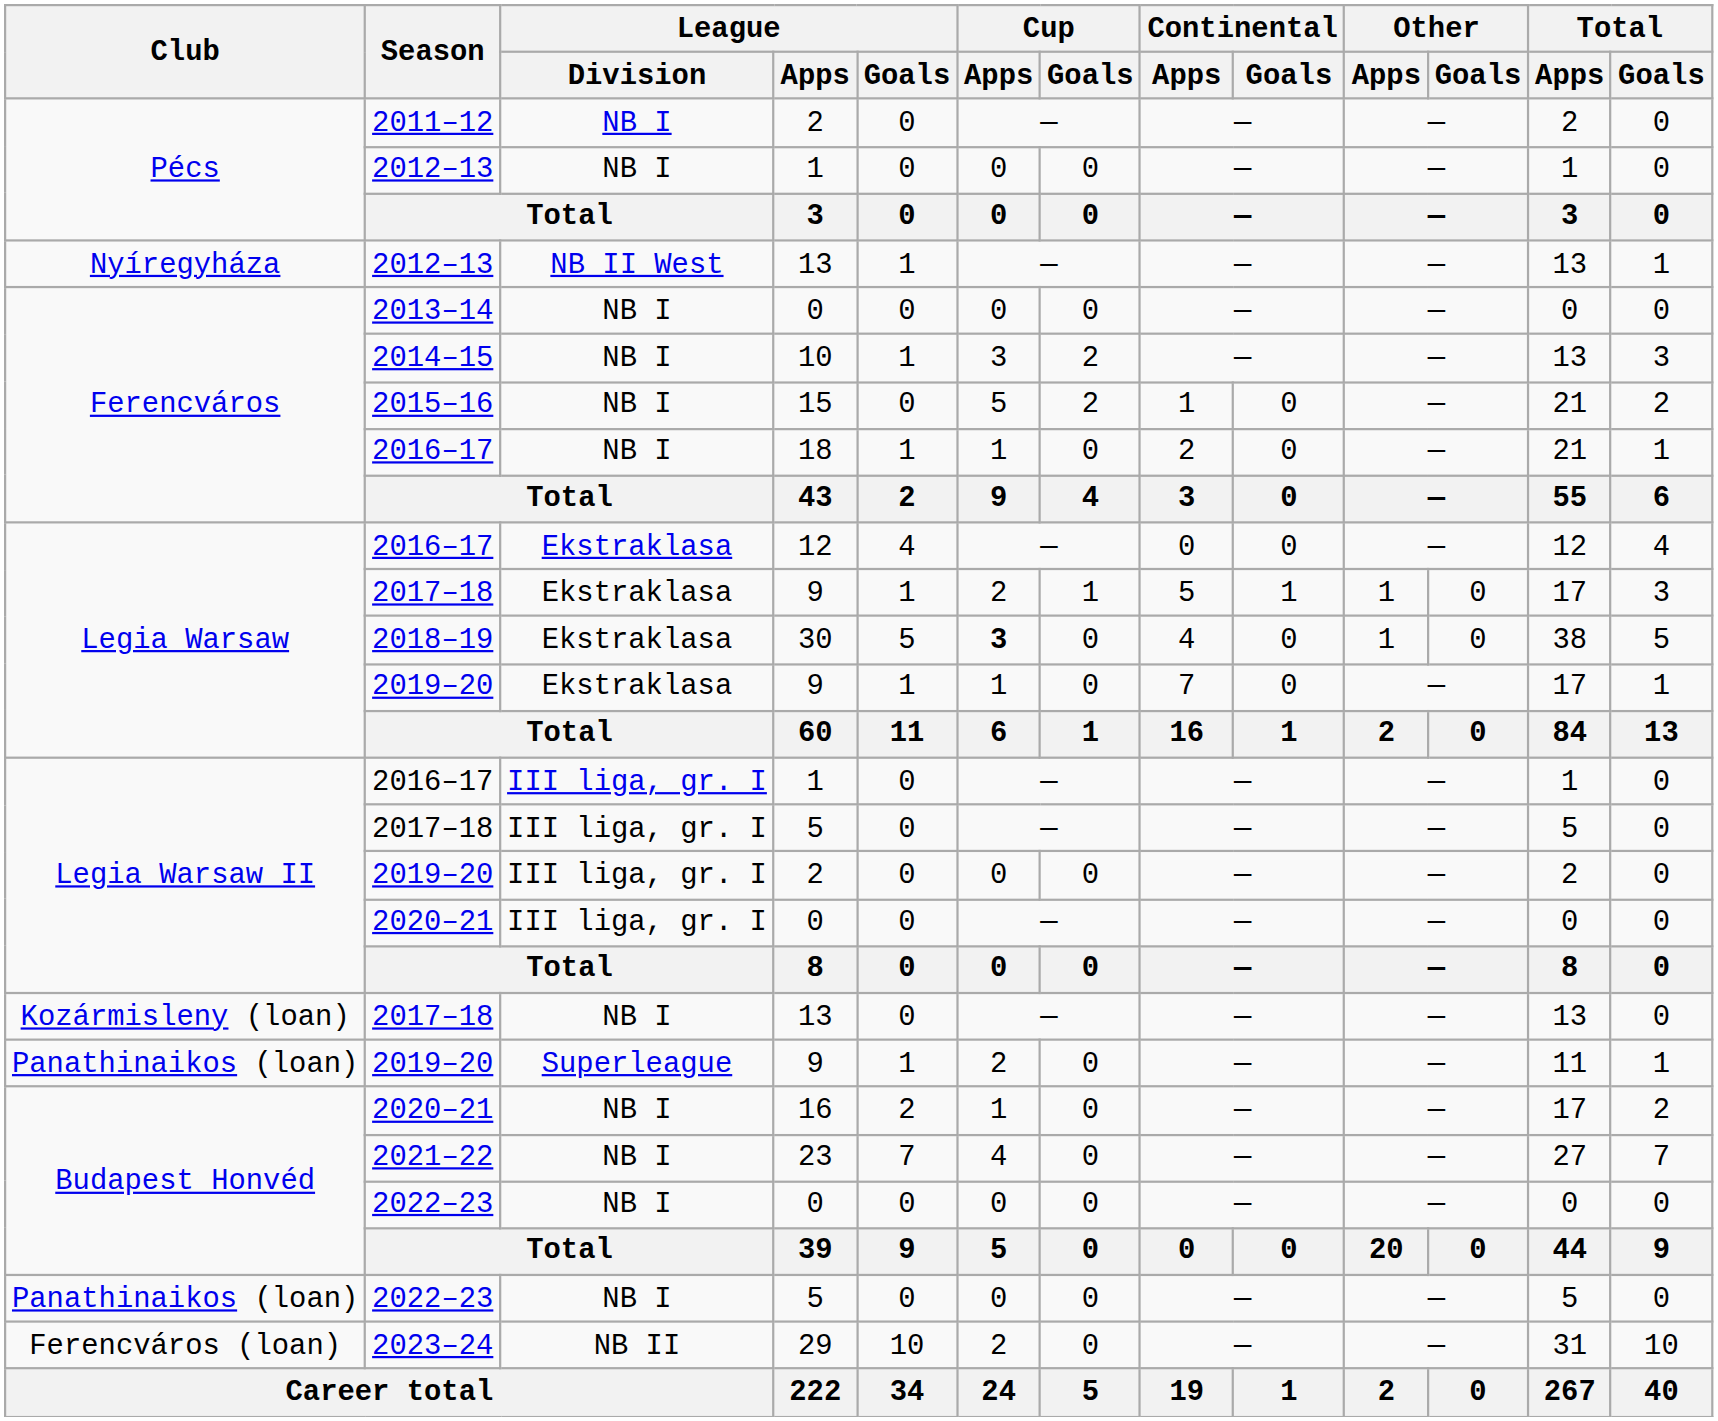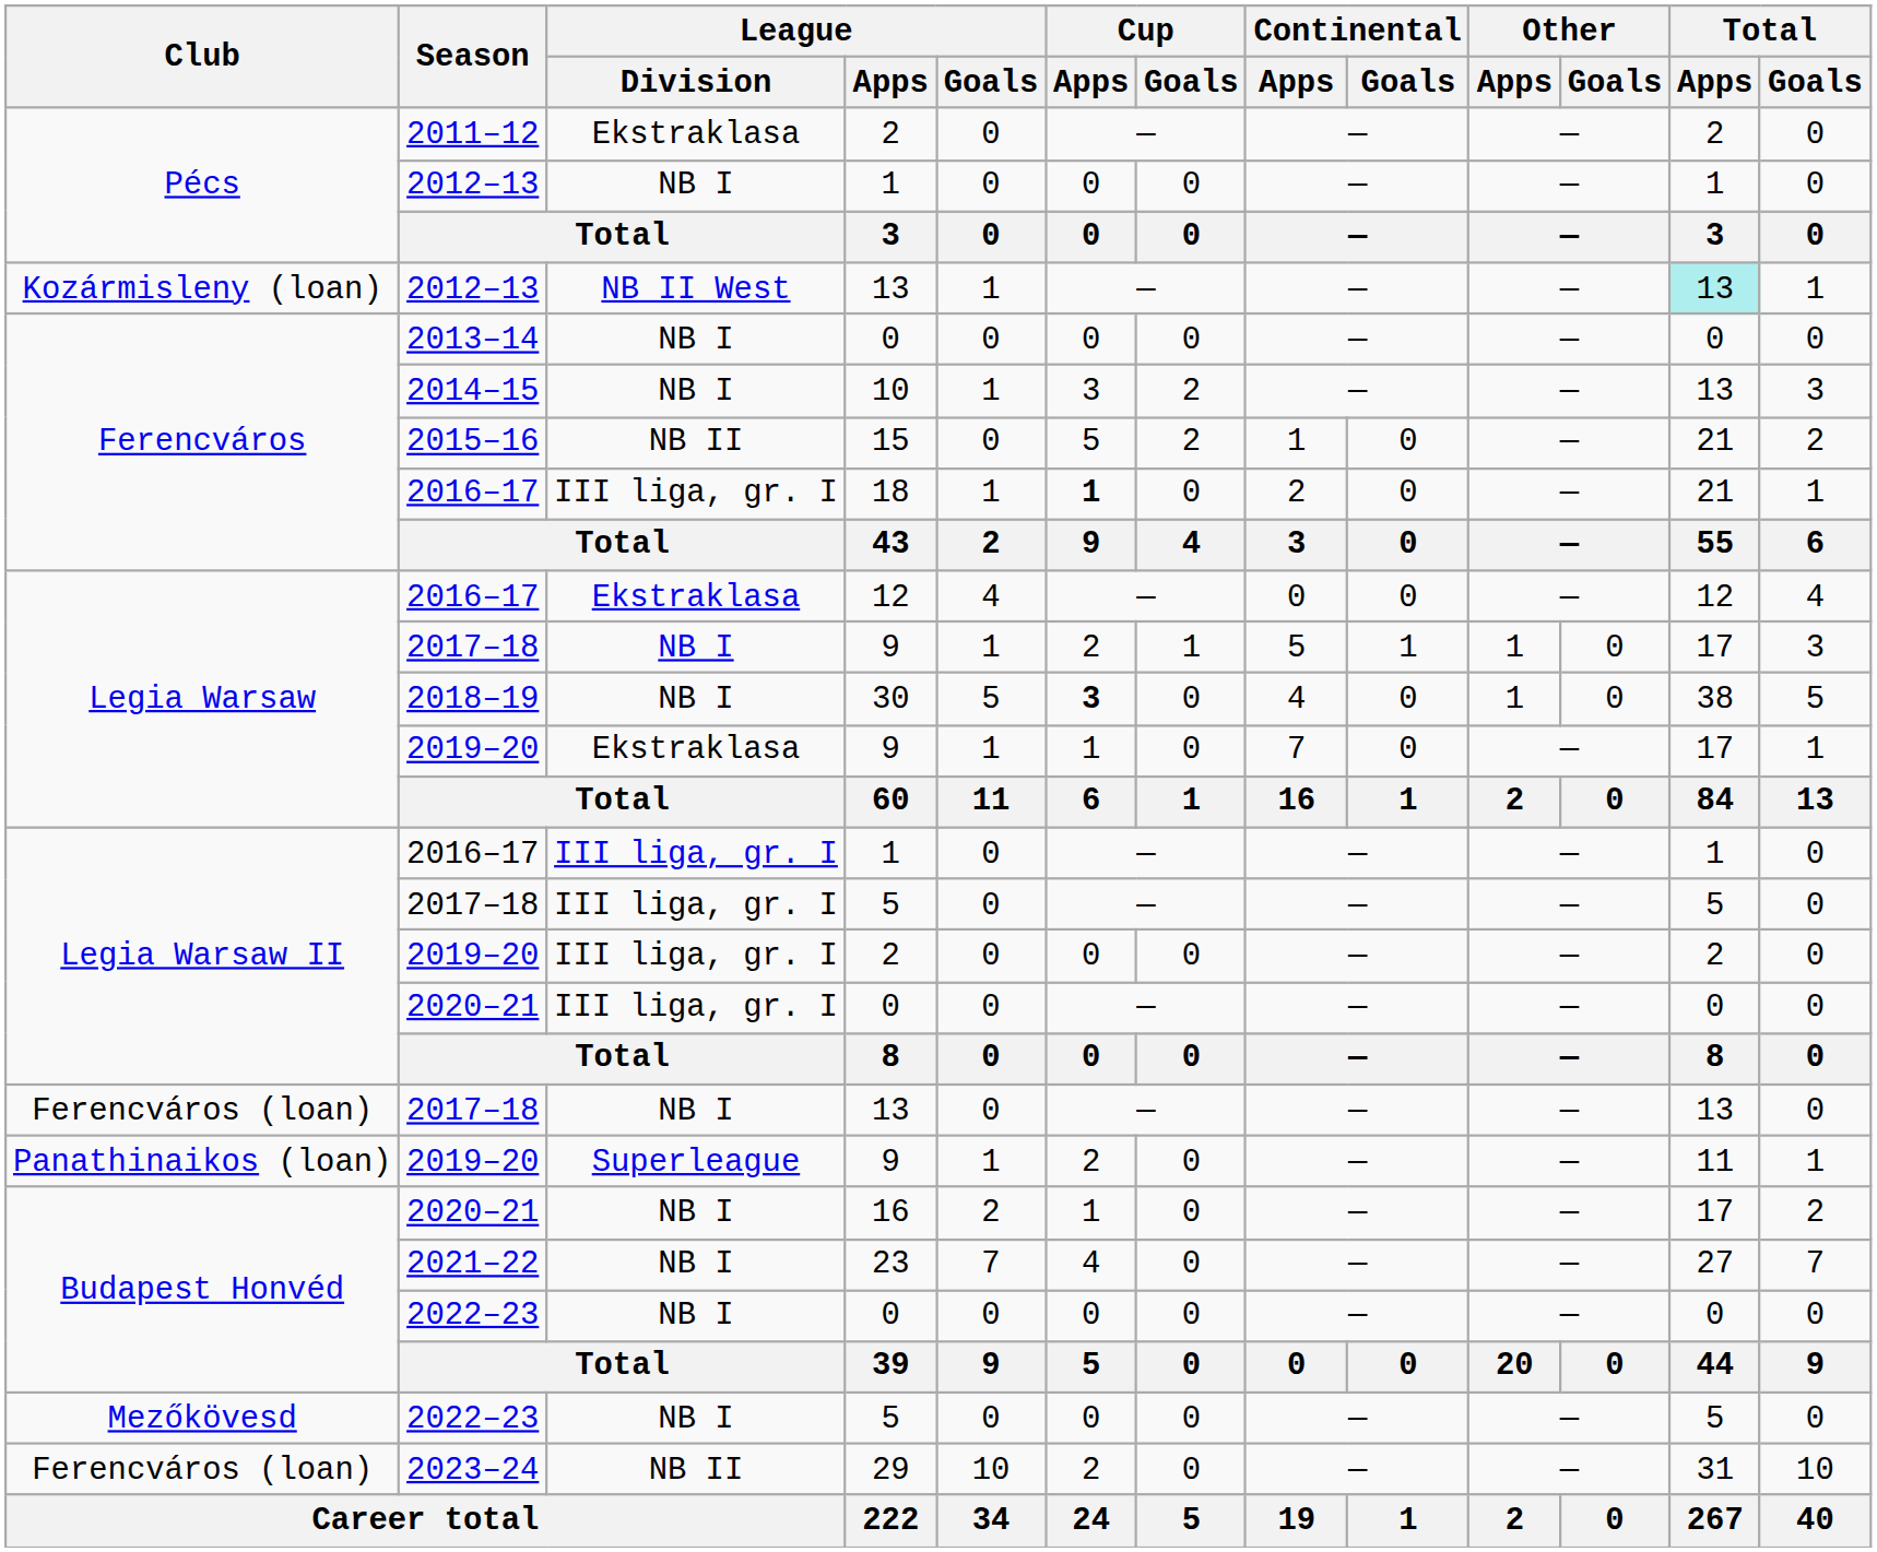2011–12 / 2 | League / Division: NB I -> Ekstraklasa
2012–13 / 13 | Club: Nyíregyháza -> Kozármisleny (loan)
2012–13 / 13 | Total / Apps: no background -> paleturquoise background
15 | League / Division: NB I -> NB II
18 | League / Division: NB I -> III liga, gr. I
18 | Cup / Apps: normal -> bold
2017–18 / 9 | League / Division: Ekstraklasa -> NB I
30 | League / Division: Ekstraklasa -> NB I
2017–18 / 13 | Club: Kozármisleny (loan) -> Ferencváros (loan)
2022–23 / 5 | Club: Panathinaikos (loan) -> Mezőkövesd
